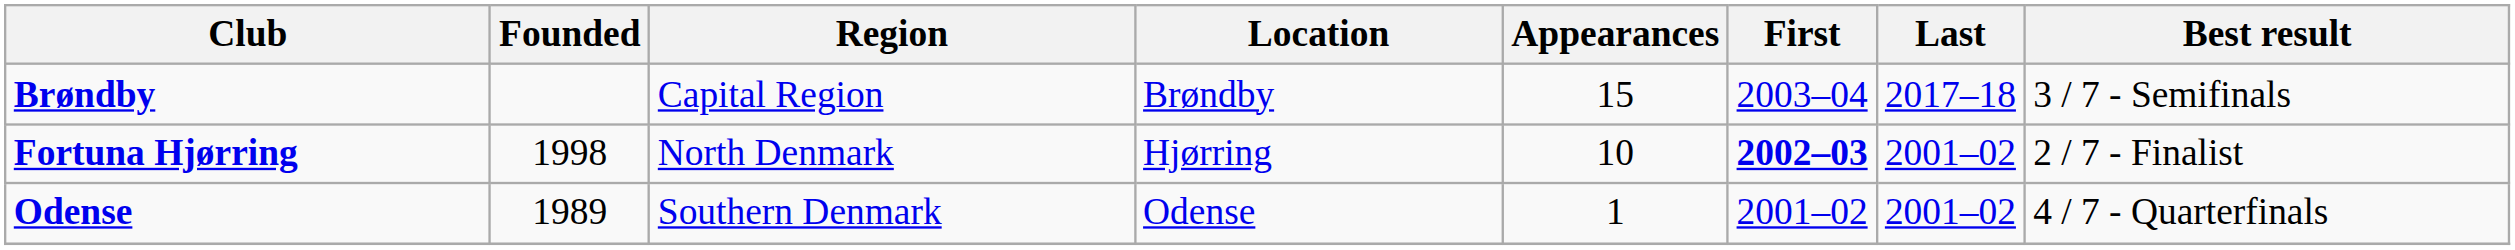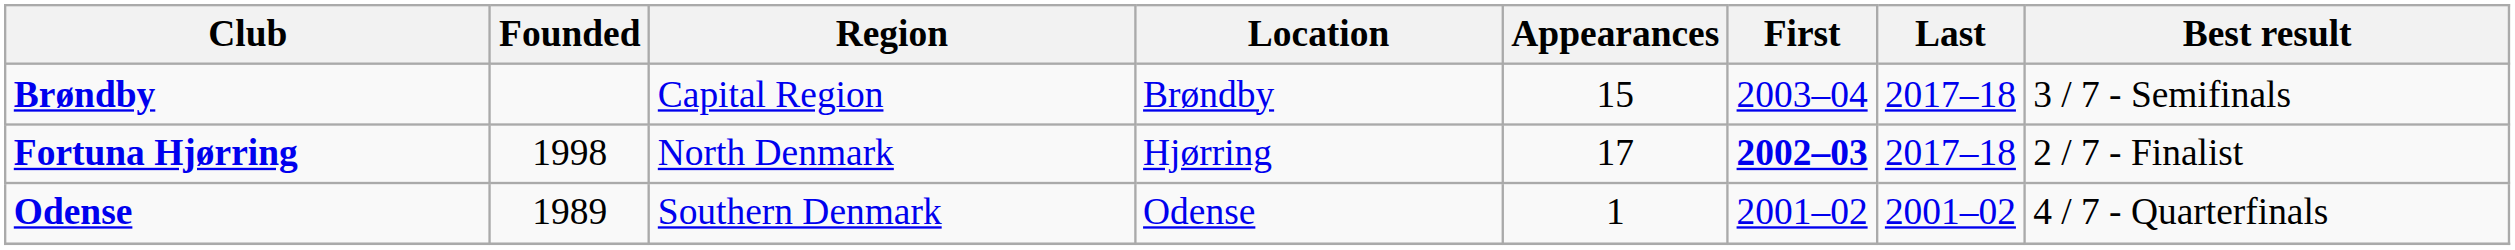Fortuna Hjørring | Appearances: 10 -> 17
Fortuna Hjørring | Last: 2001–02 -> 2017–18
